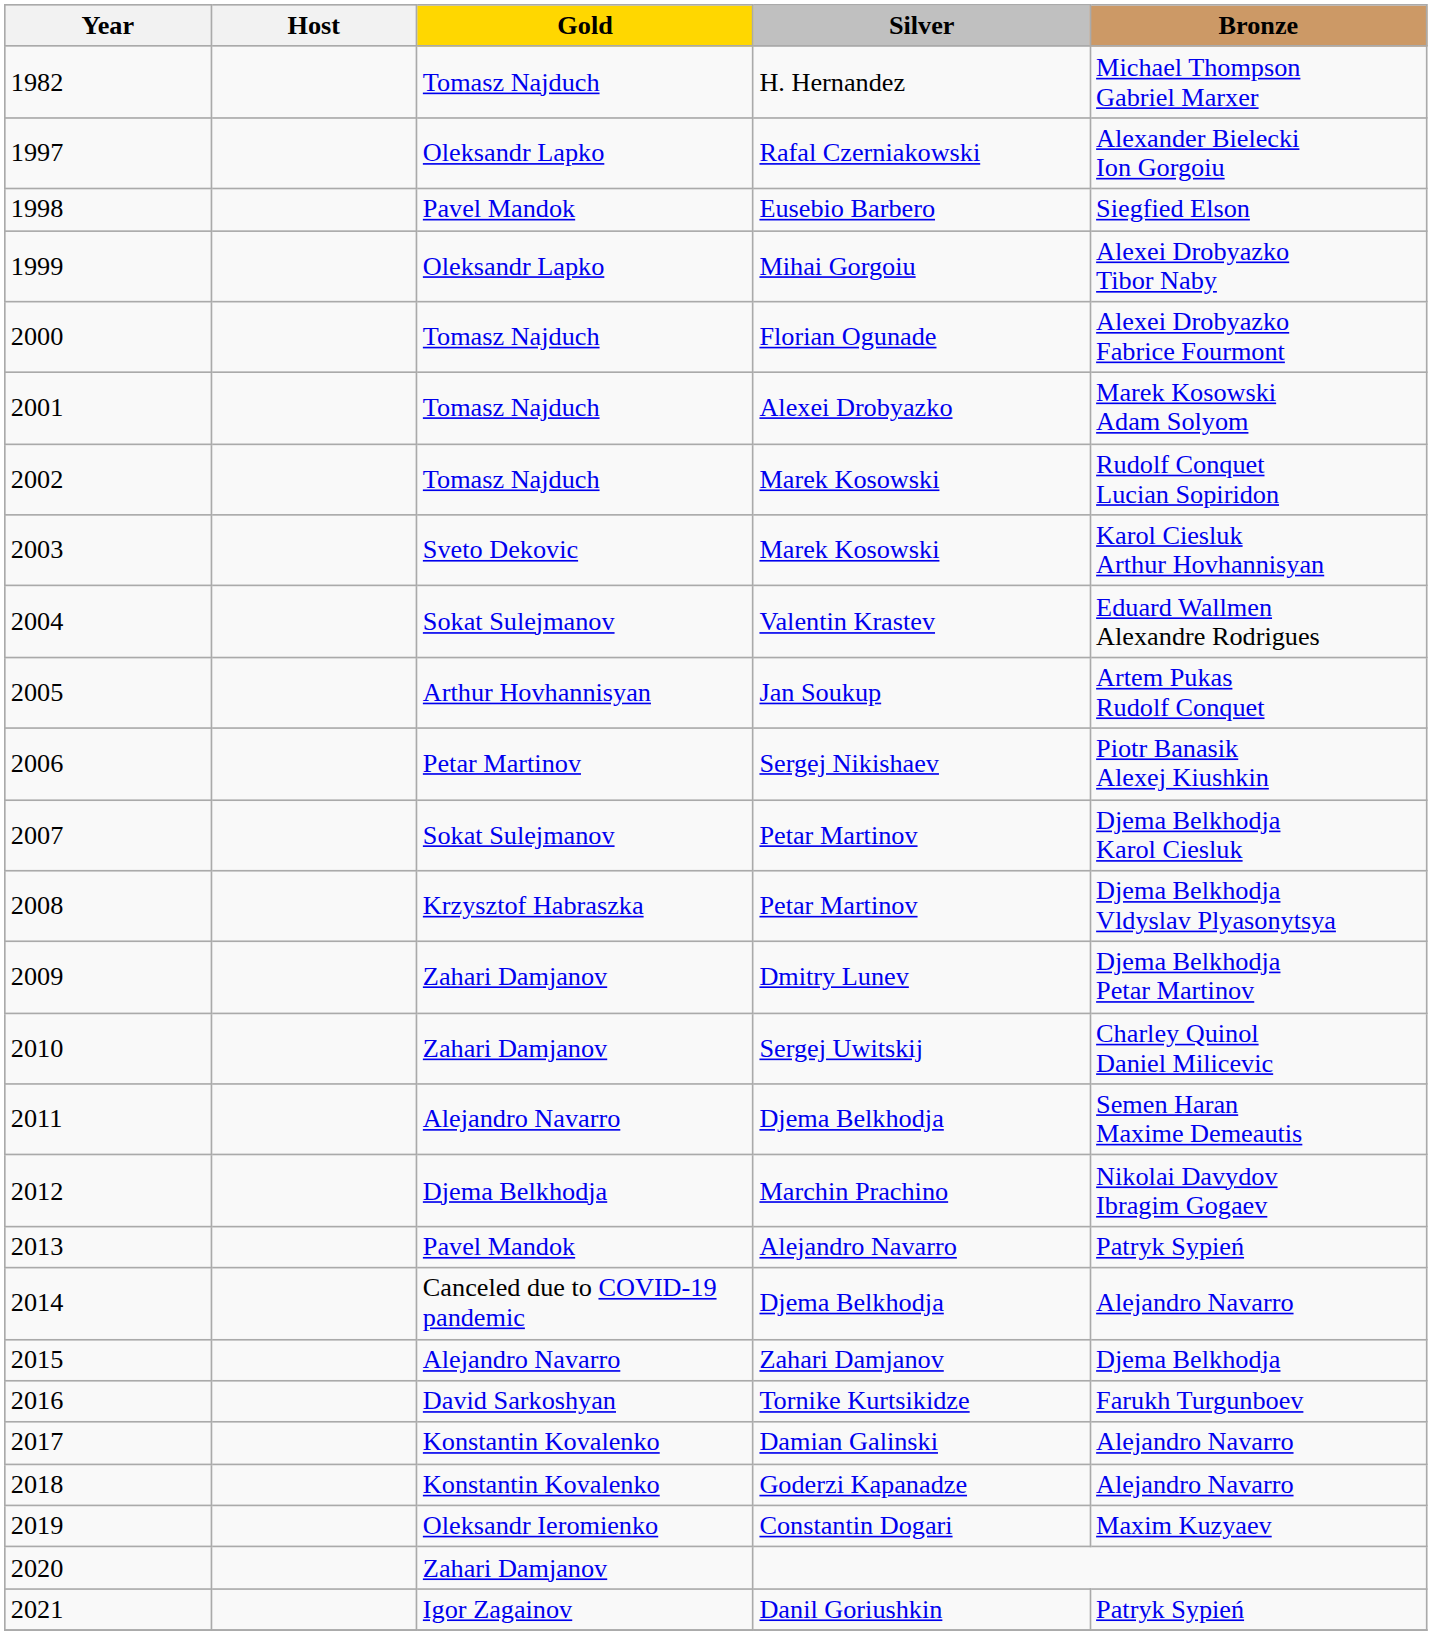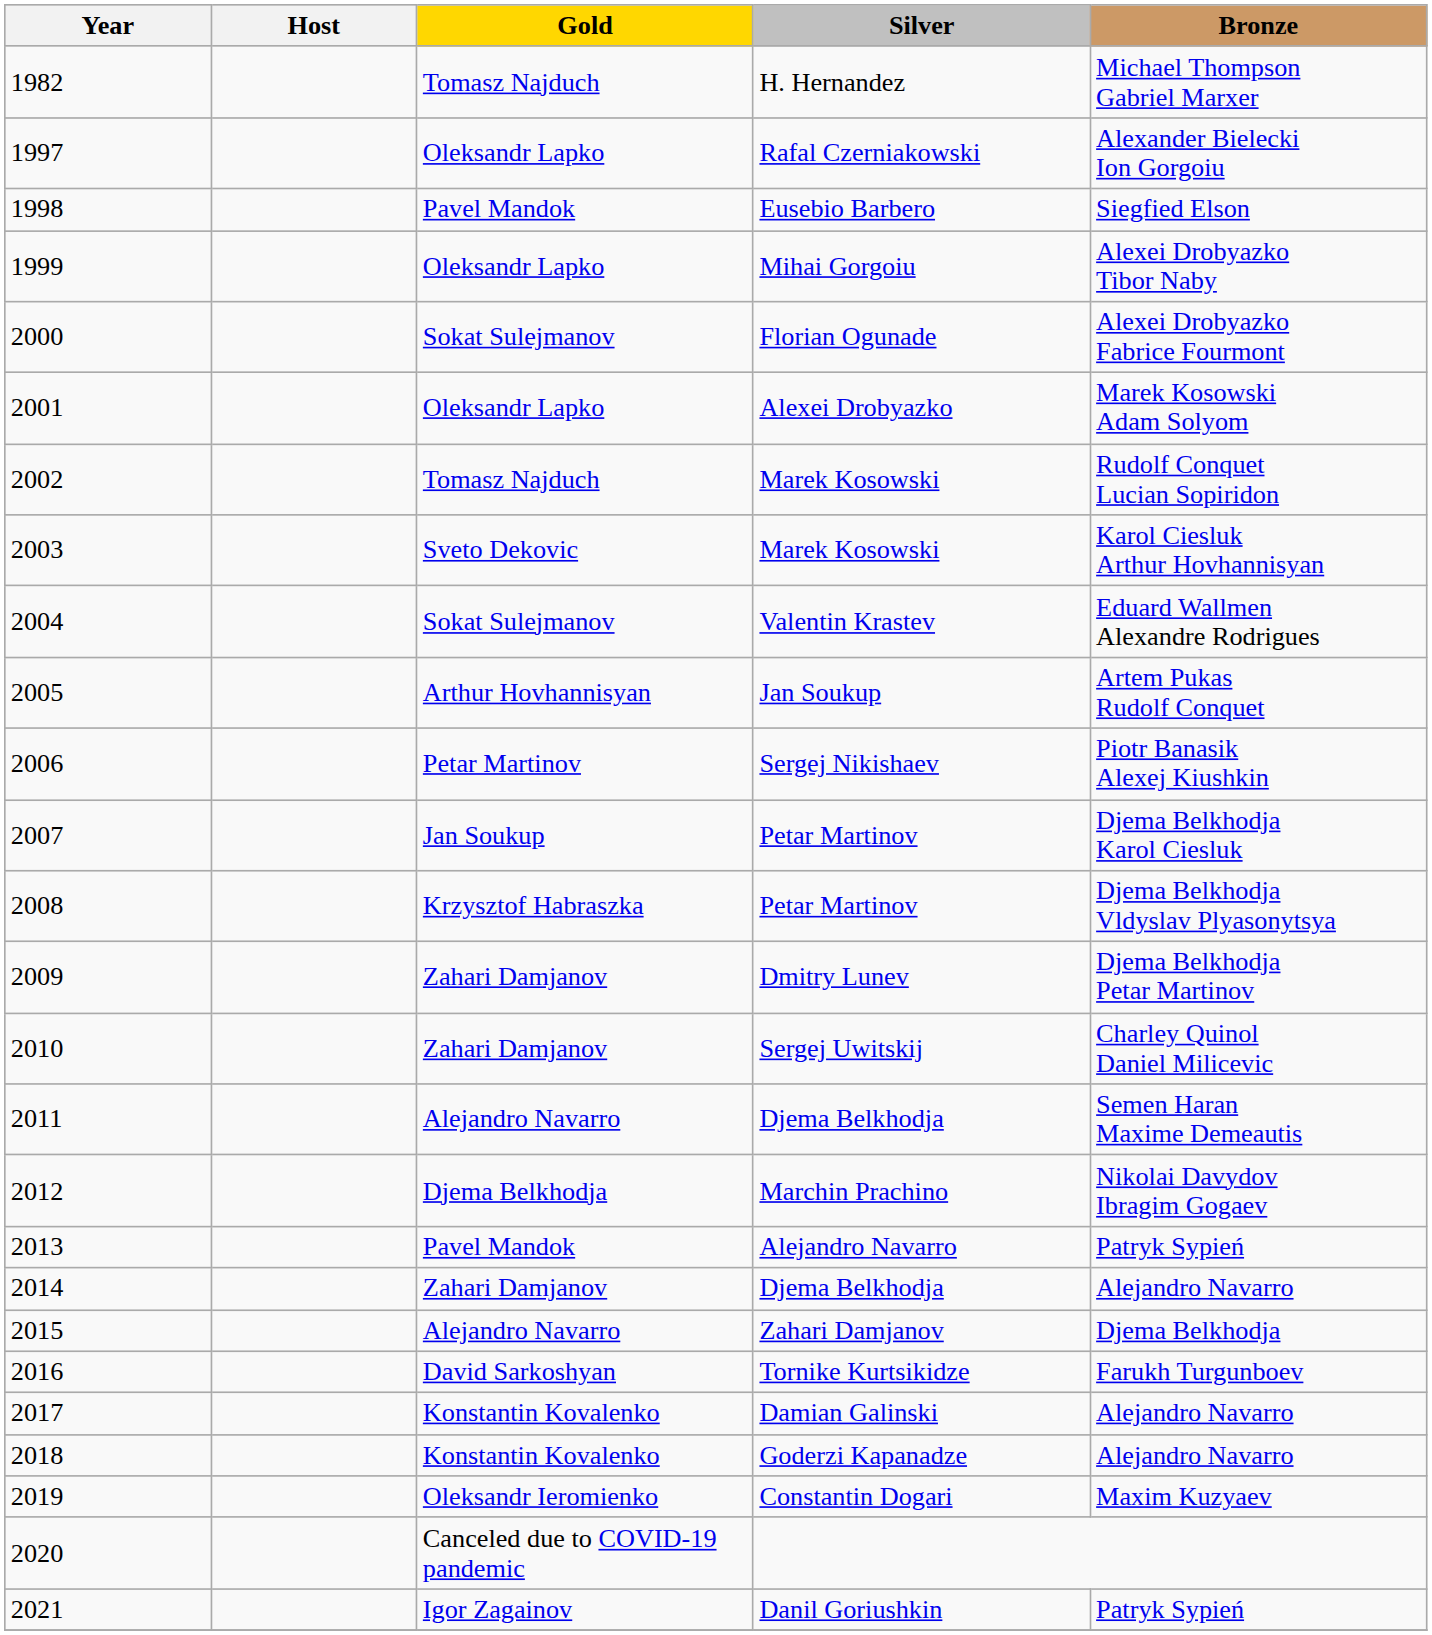2000 | Gold: Tomasz Najduch -> Sokat Sulejmanov
2001 | Gold: Tomasz Najduch -> Oleksandr Lapko
2007 | Gold: Sokat Sulejmanov -> Jan Soukup
2014 | Gold: Canceled due to COVID-19 pandemic -> Zahari Damjanov
2020 | Gold: Zahari Damjanov -> Canceled due to COVID-19 pandemic
